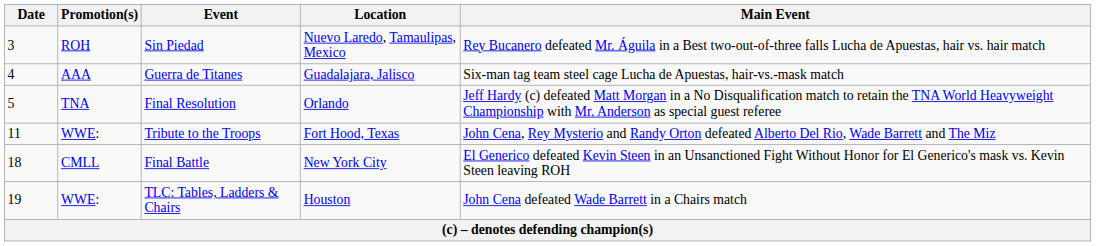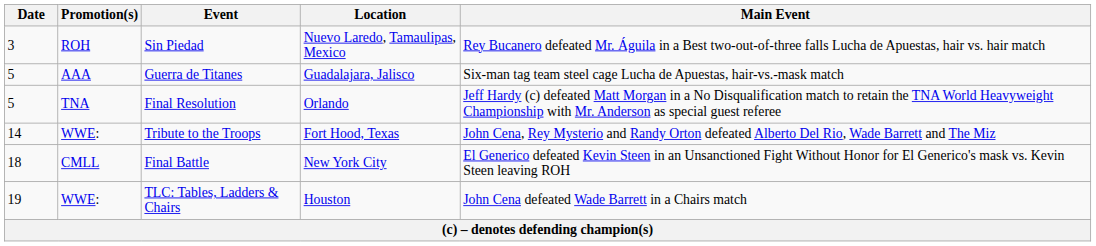Guerra de Titanes | Date: 4 -> 5
Tribute to the Troops | Date: 11 -> 14
